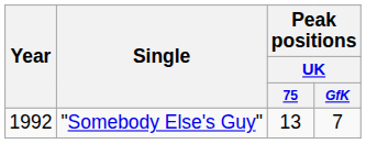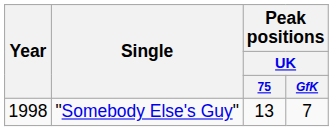"Somebody Else's Guy" | Year: 1992 -> 1998
